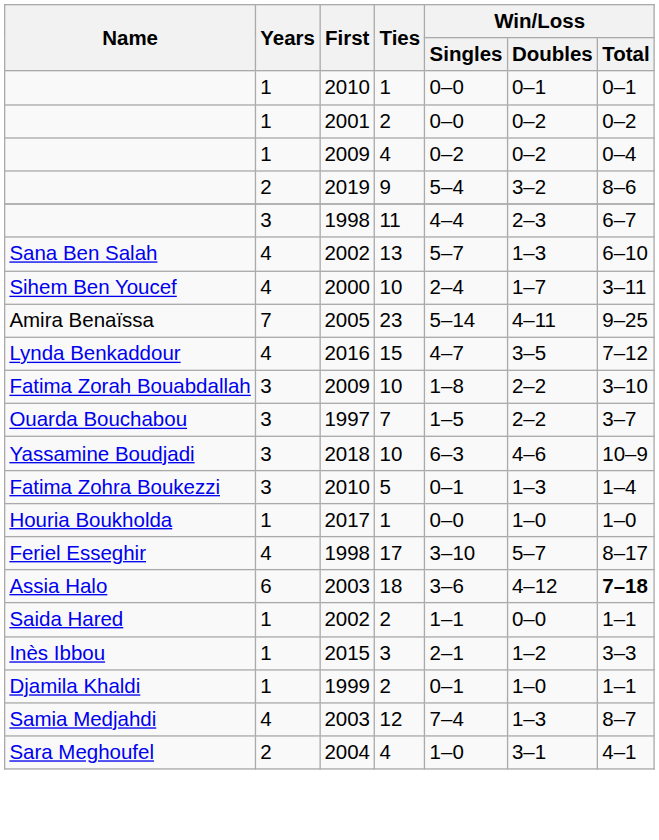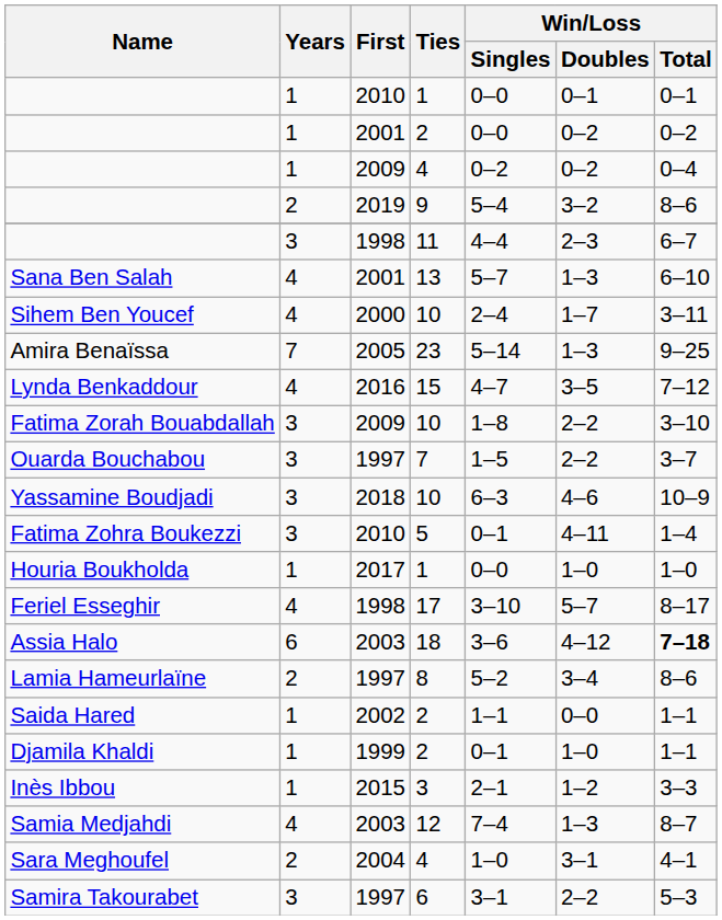Sana Ben Salah | First: 2002 -> 2001
Amira Benaïssa | Win/Loss / Doubles: 4–11 -> 1–3
Fatima Zohra Boukezzi | Win/Loss / Doubles: 1–3 -> 4–11
+ row: Lamia Hameurlaïne | 2 | 1997 | 8 | 5–2 | 3–4 | 8–6
rows swapped: Inès Ibbou <-> Djamila Khaldi
+ row: Samira Takourabet | 3 | 1997 | 6 | 3–1 | 2–2 | 5–3
